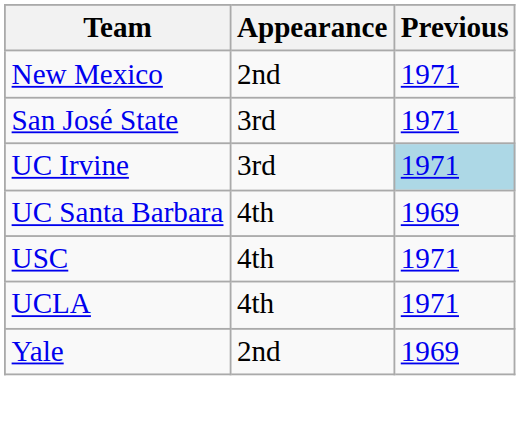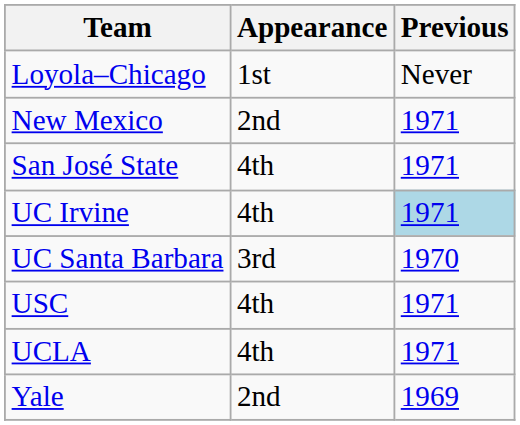+ row: Loyola–Chicago | 1st | Never
San José State | Appearance: 3rd -> 4th
UC Irvine | Appearance: 3rd -> 4th
UC Santa Barbara | Appearance: 4th -> 3rd
UC Santa Barbara | Previous: 1969 -> 1970
